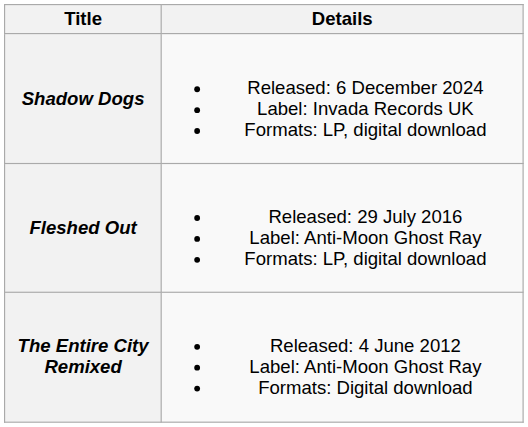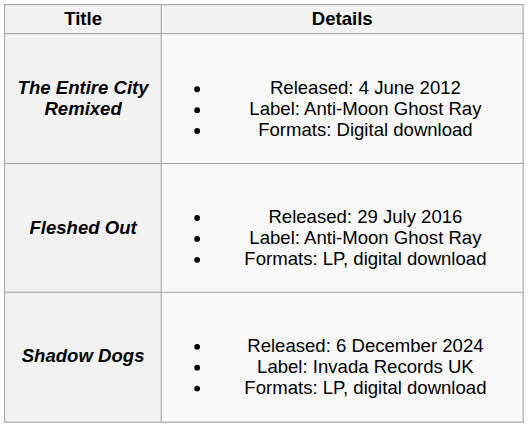rows swapped: The Entire City Remixed <-> Shadow Dogs
